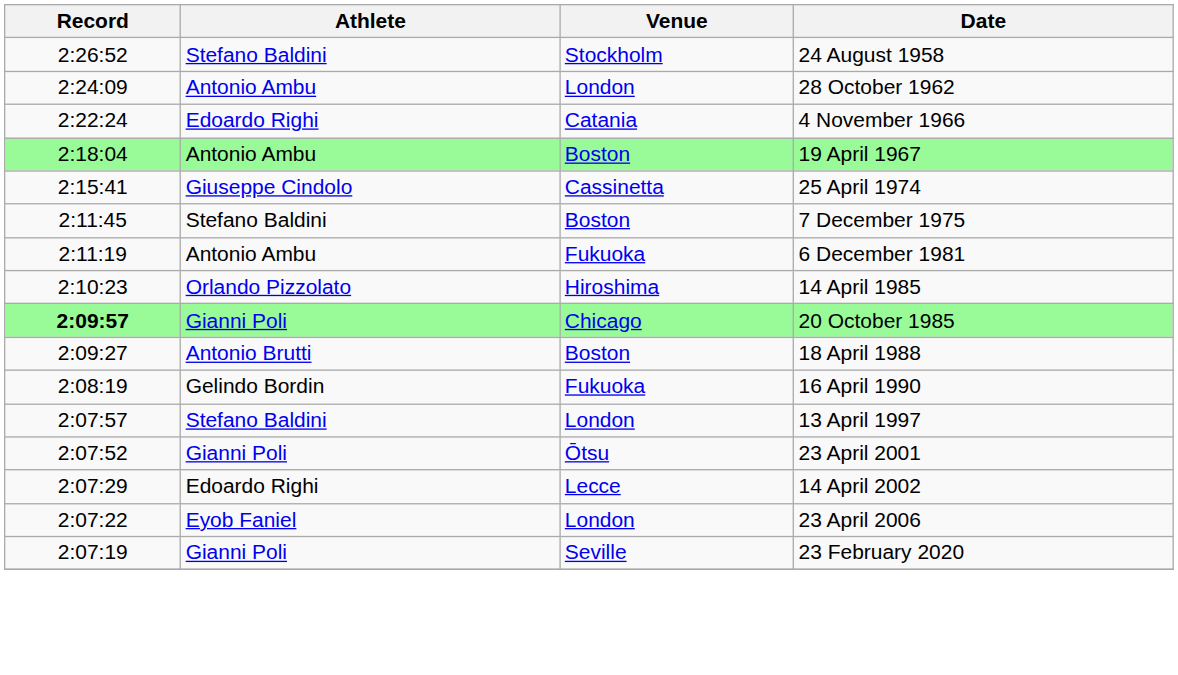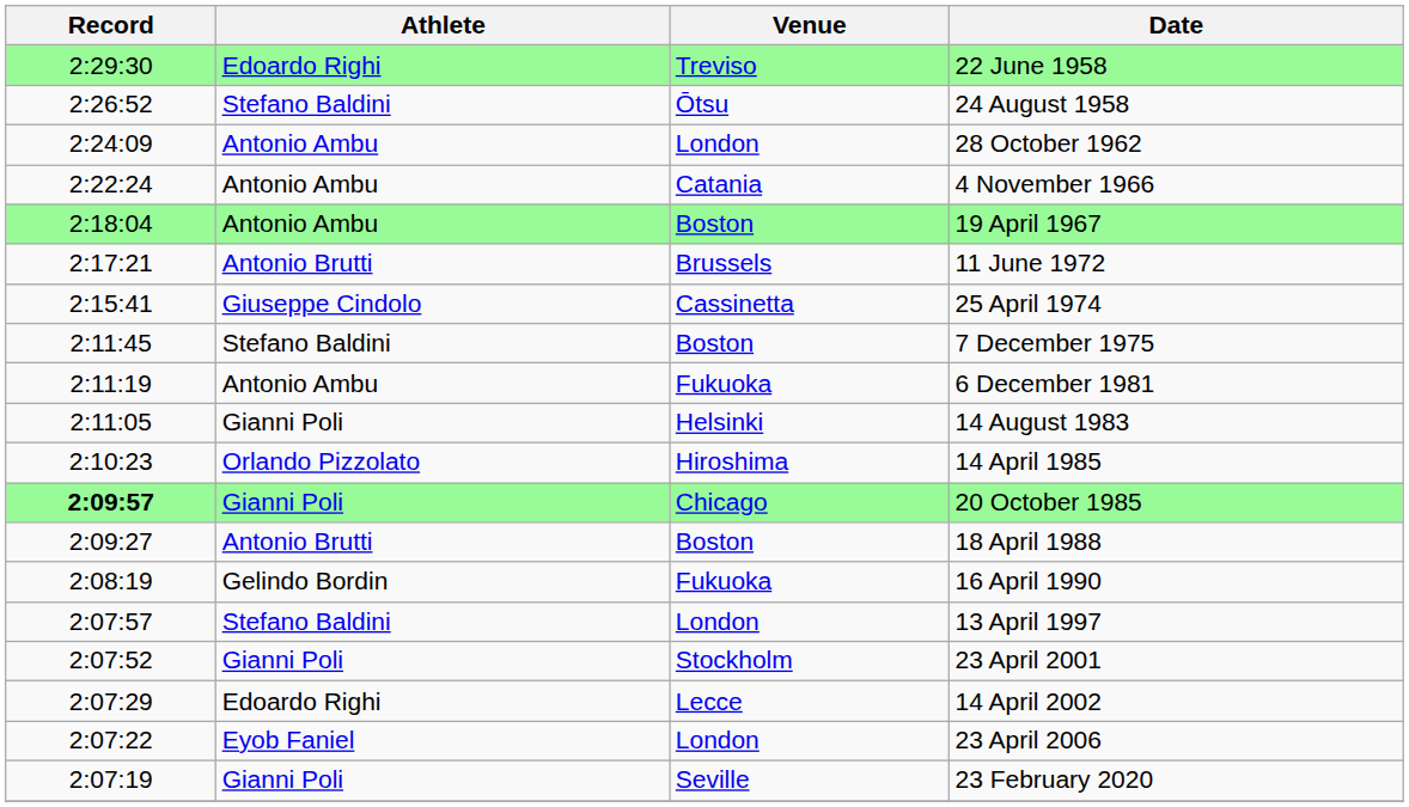+ row: 2:29:30 | Edoardo Righi | Treviso | 22 June 1958
24 August 1958 | Venue: Stockholm -> Ōtsu
4 November 1966 | Athlete: Edoardo Righi -> Antonio Ambu
+ row: 2:17:21 | Antonio Brutti | Brussels | 11 June 1972
+ row: 2:11:05 | Gianni Poli | Helsinki | 14 August 1983
23 April 2001 | Venue: Ōtsu -> Stockholm
